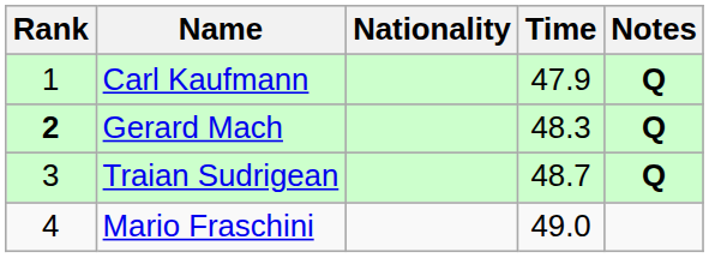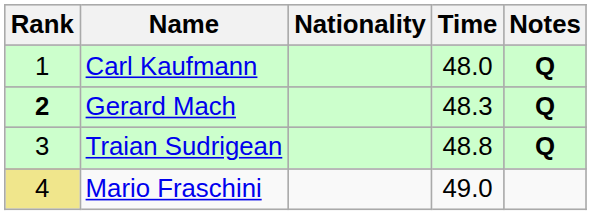Carl Kaufmann | Time: 47.9 -> 48.0
Traian Sudrigean | Time: 48.7 -> 48.8
Mario Fraschini | Rank: no background -> khaki background
